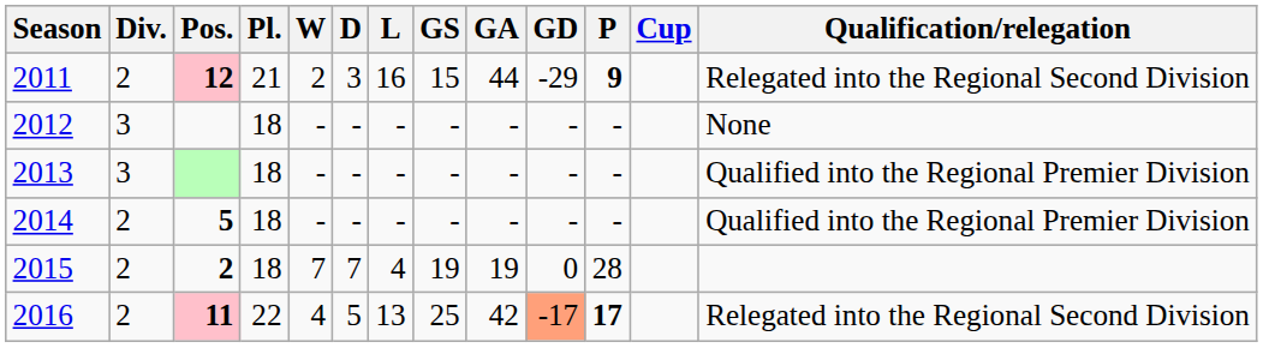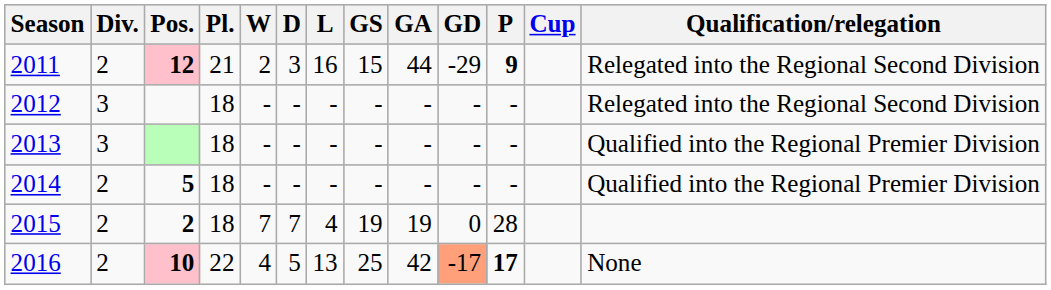2012 | Qualification/relegation: None -> Relegated into the Regional Second Division
2016 | Pos.: 11 -> 10
2016 | Qualification/relegation: Relegated into the Regional Second Division -> None
